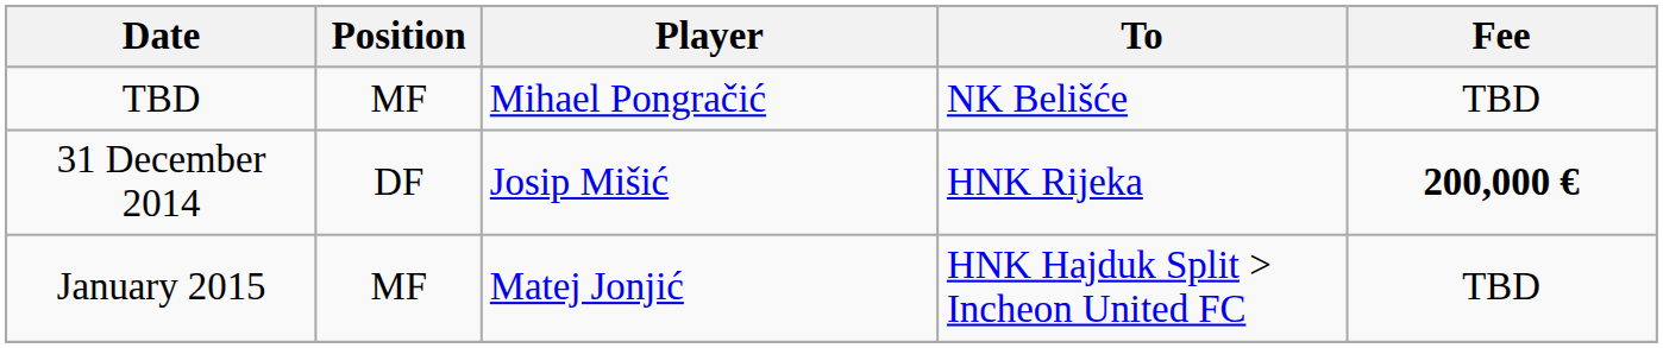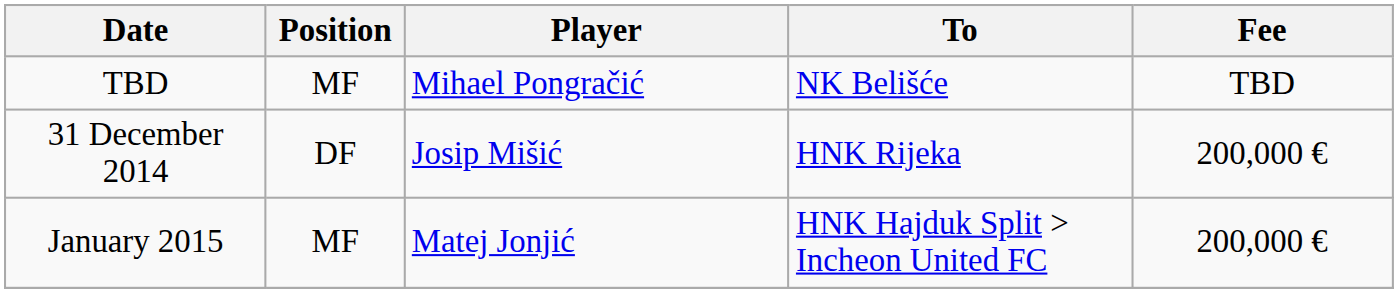31 December 2014 | Fee: bold -> normal
January 2015 | Fee: TBD -> 200,000 €
